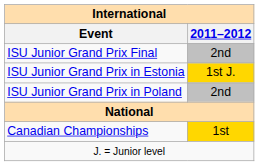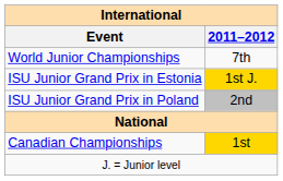+ row: World Junior Championships | 7th
- row: ISU Junior Grand Prix Final | 2nd
